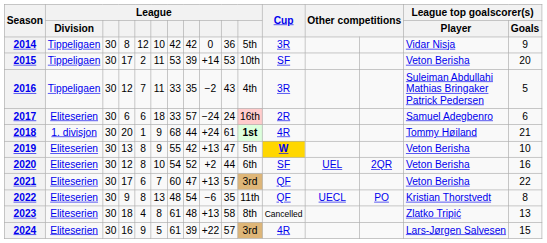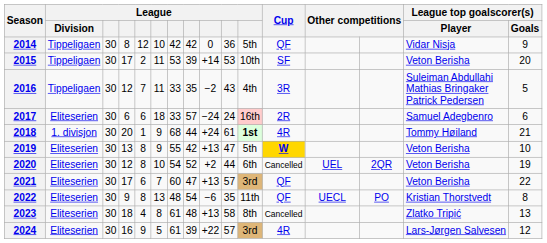2014 | Cup: 3R -> QF
2020 | Cup: SF -> Cancelled
2020 | League top goalscorer(s) / Goals: 16 -> 19
2024 | League top goalscorer(s) / Goals: 15 -> 12
